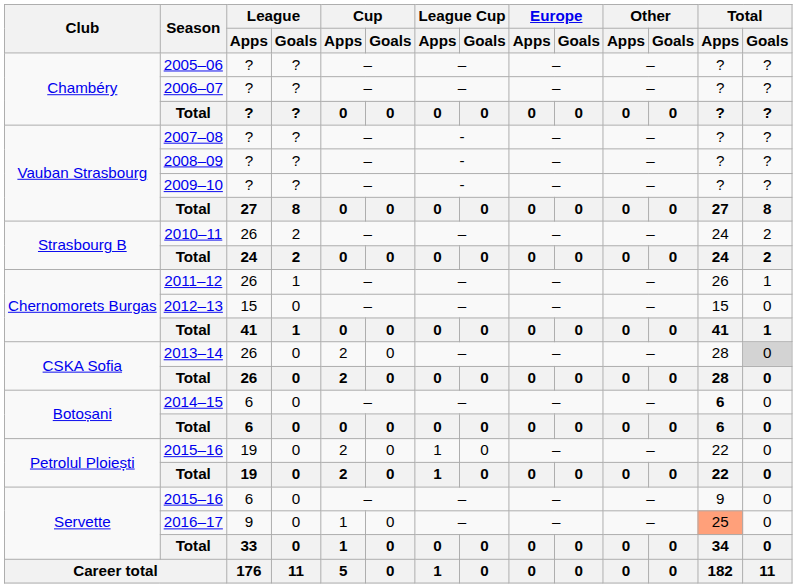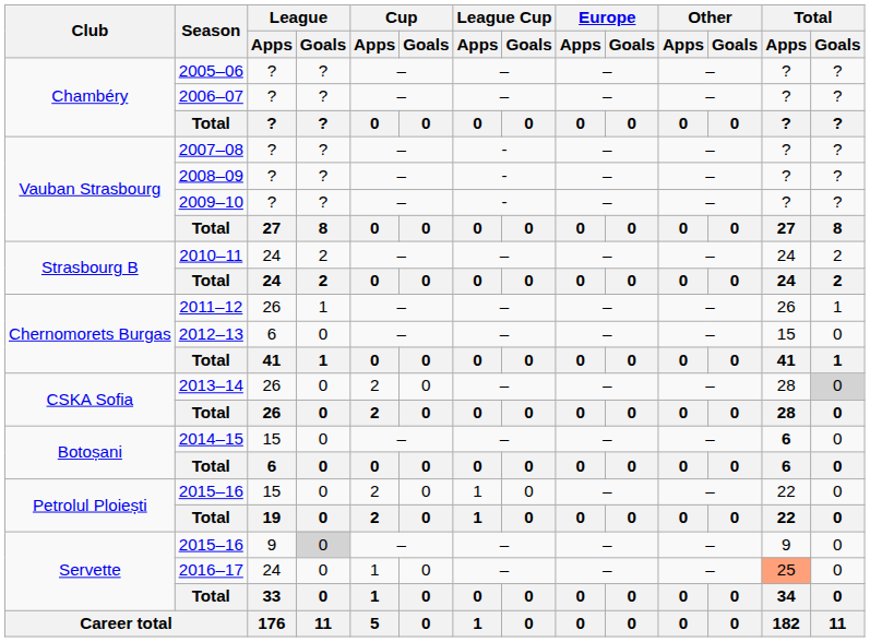2010–11 | League / Apps: 26 -> 24
2012–13 | League / Apps: 15 -> 6
2014–15 | League / Apps: 6 -> 15
Petrolul Ploiești / 2015–16 | League / Apps: 19 -> 15
Servette / 2015–16 | League / Apps: 6 -> 9
Servette / 2015–16 | League / Goals: no background -> lightgrey background
2016–17 | League / Apps: 9 -> 24
